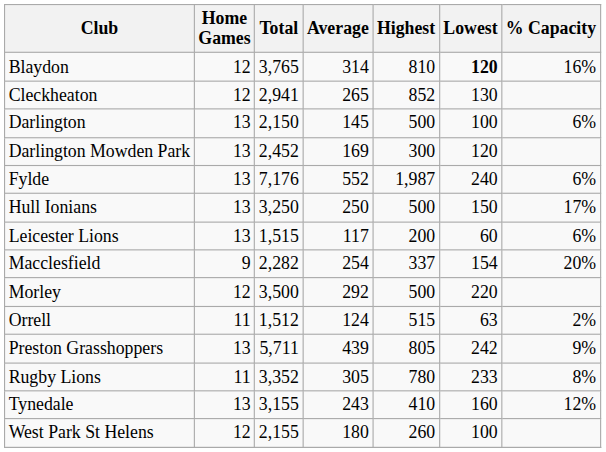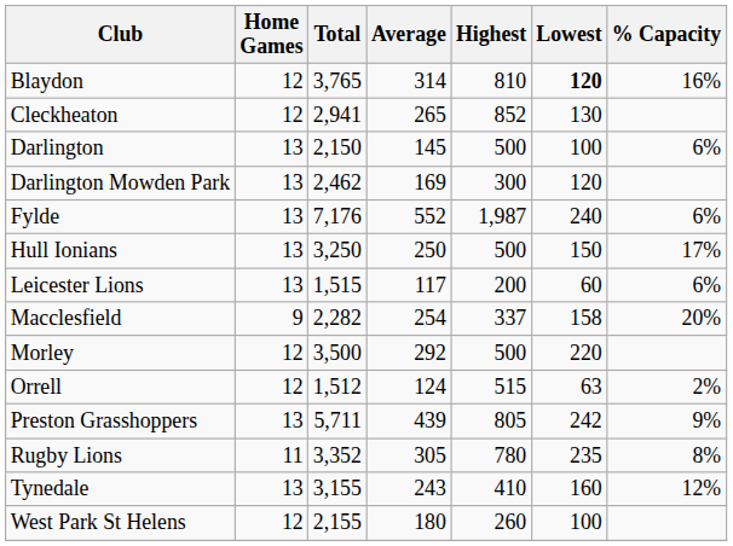Darlington Mowden Park | Total: 2,452 -> 2,462
Macclesfield | Lowest: 154 -> 158
Orrell | Home Games: 11 -> 12
Rugby Lions | Lowest: 233 -> 235
